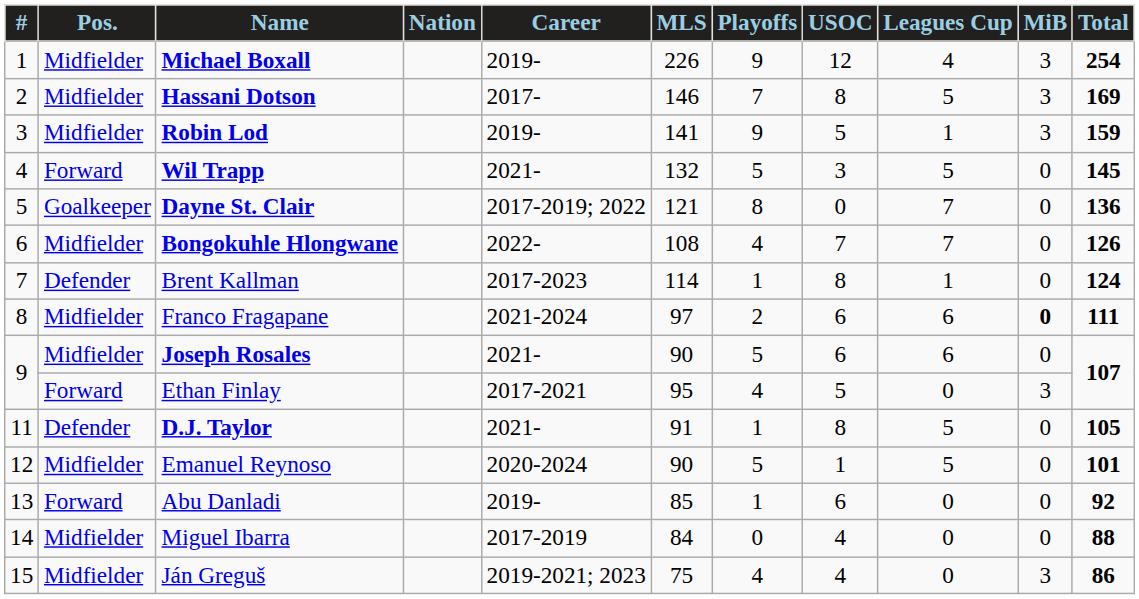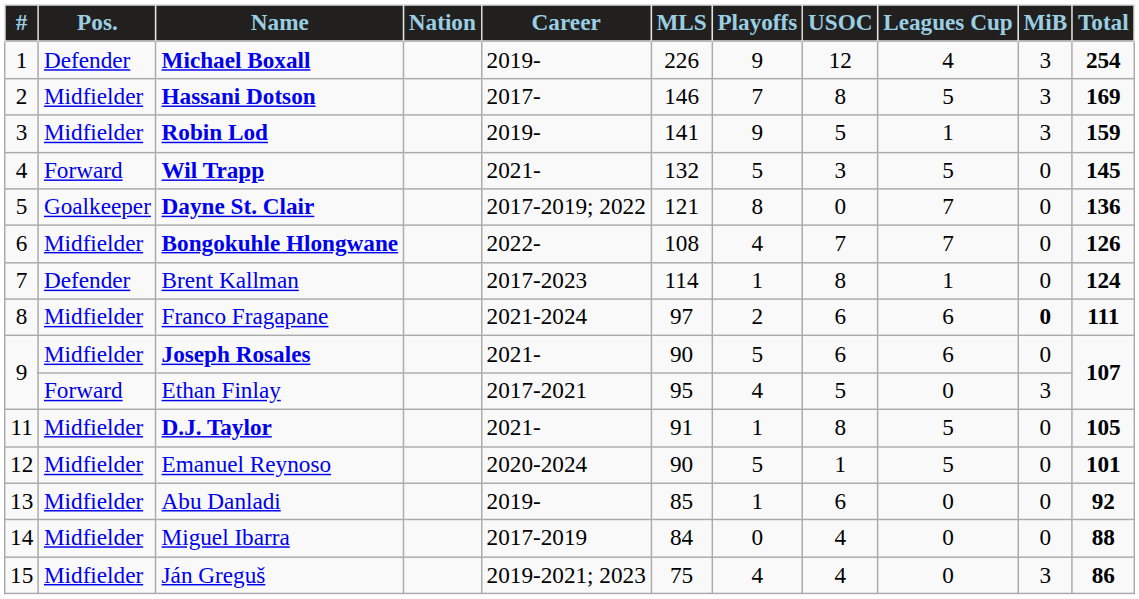Michael Boxall | Pos.: Midfielder -> Defender
D.J. Taylor | Pos.: Defender -> Midfielder
Abu Danladi | Pos.: Forward -> Midfielder
